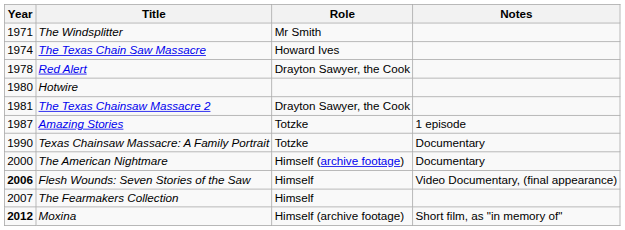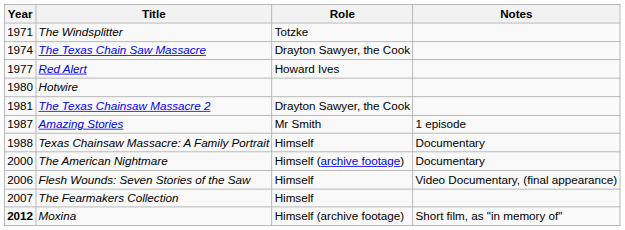The Windsplitter | Role: Mr Smith -> Totzke
The Texas Chain Saw Massacre | Role: Howard Ives -> Drayton Sawyer, the Cook
Red Alert | Year: 1978 -> 1977
Red Alert | Role: Drayton Sawyer, the Cook -> Howard Ives
Amazing Stories | Role: Totzke -> Mr Smith
Texas Chainsaw Massacre: A Family Portrait | Year: 1990 -> 1988
Texas Chainsaw Massacre: A Family Portrait | Role: Totzke -> Himself
Flesh Wounds: Seven Stories of the Saw | Year: bold -> normal
